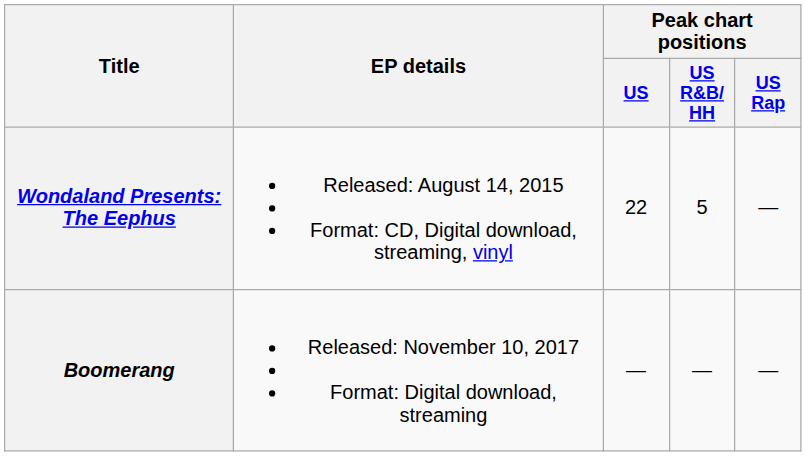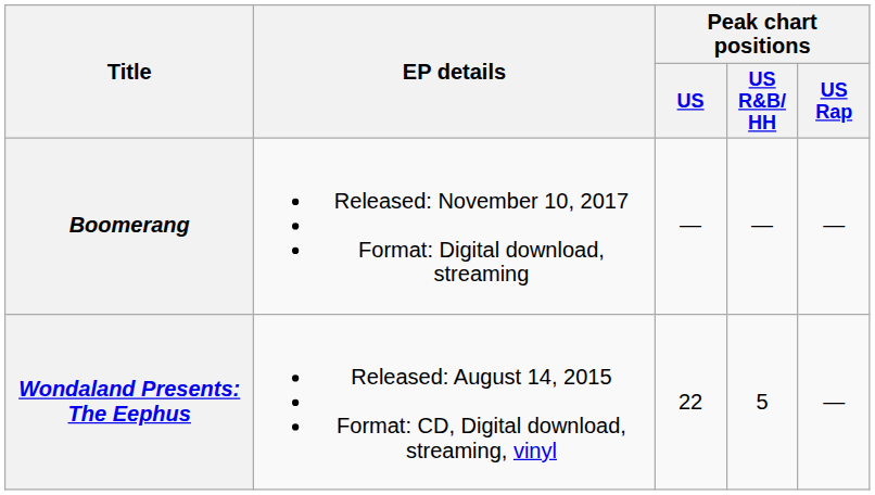rows swapped: Wondaland Presents: The Eephus <-> Boomerang
